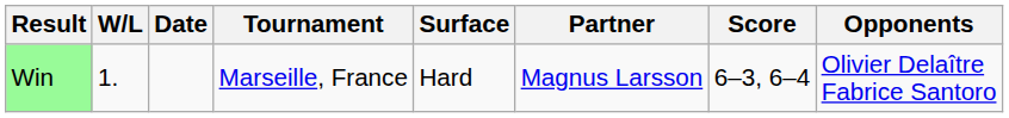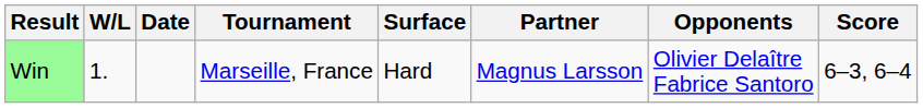columns swapped: Opponents <-> Score
